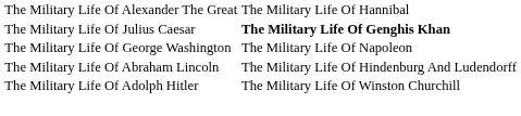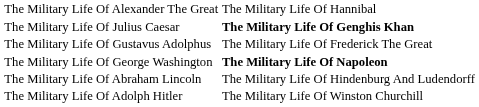+ row: The Military Life Of Gustavus Adolphus | The Military Life Of Frederick The Great
The Military Life Of George Washington | column 2: normal -> bold
